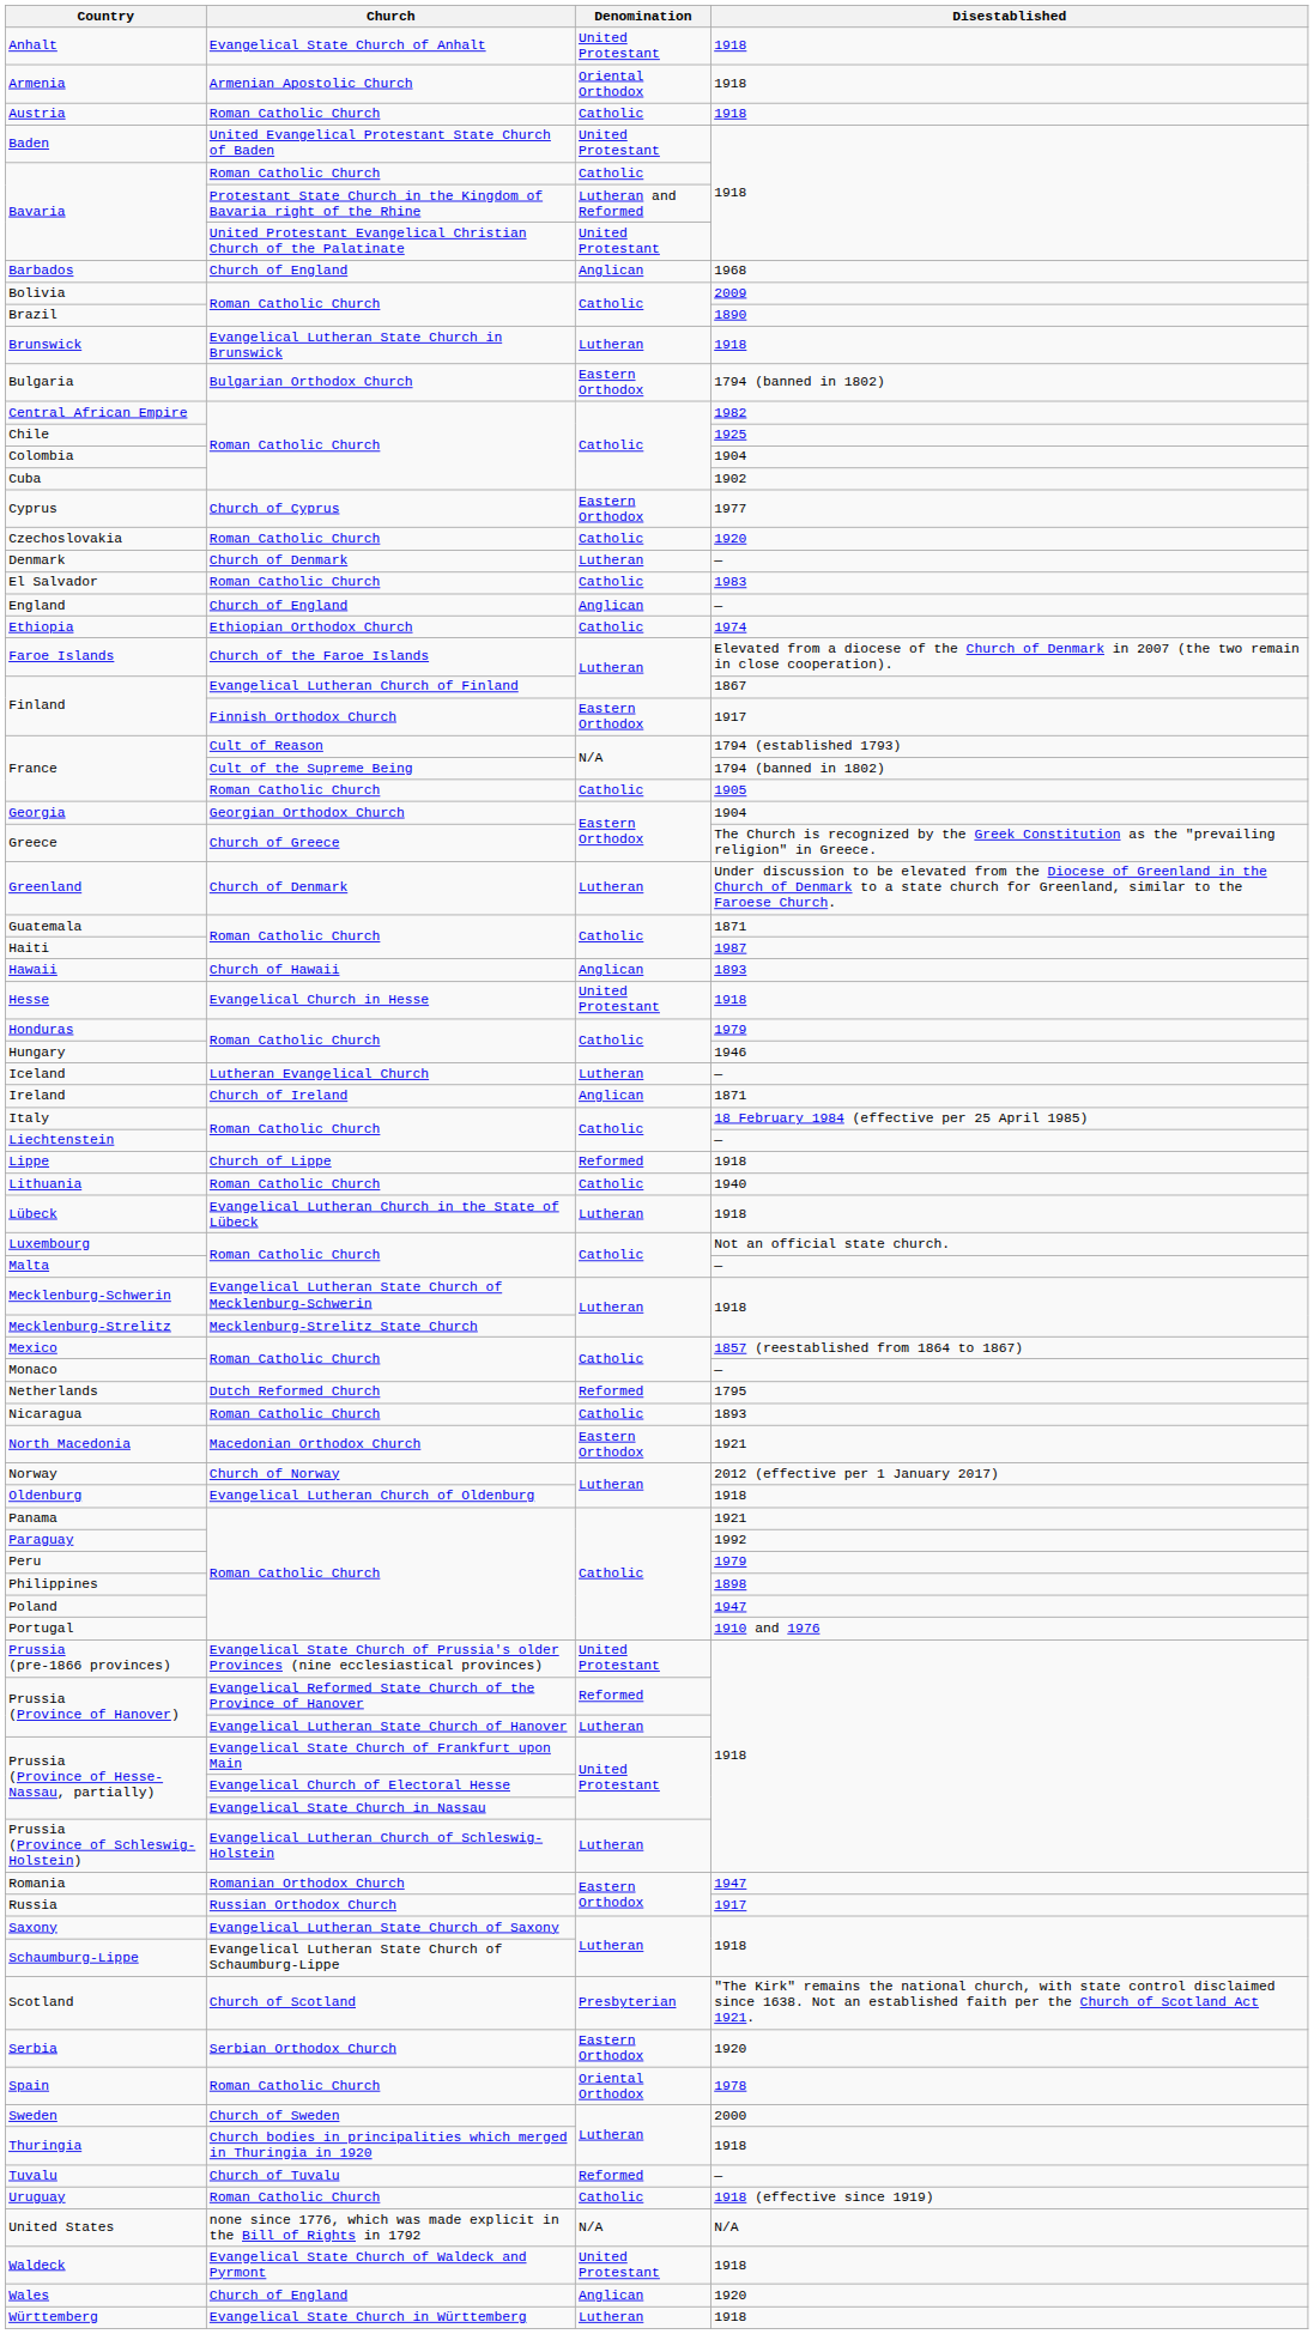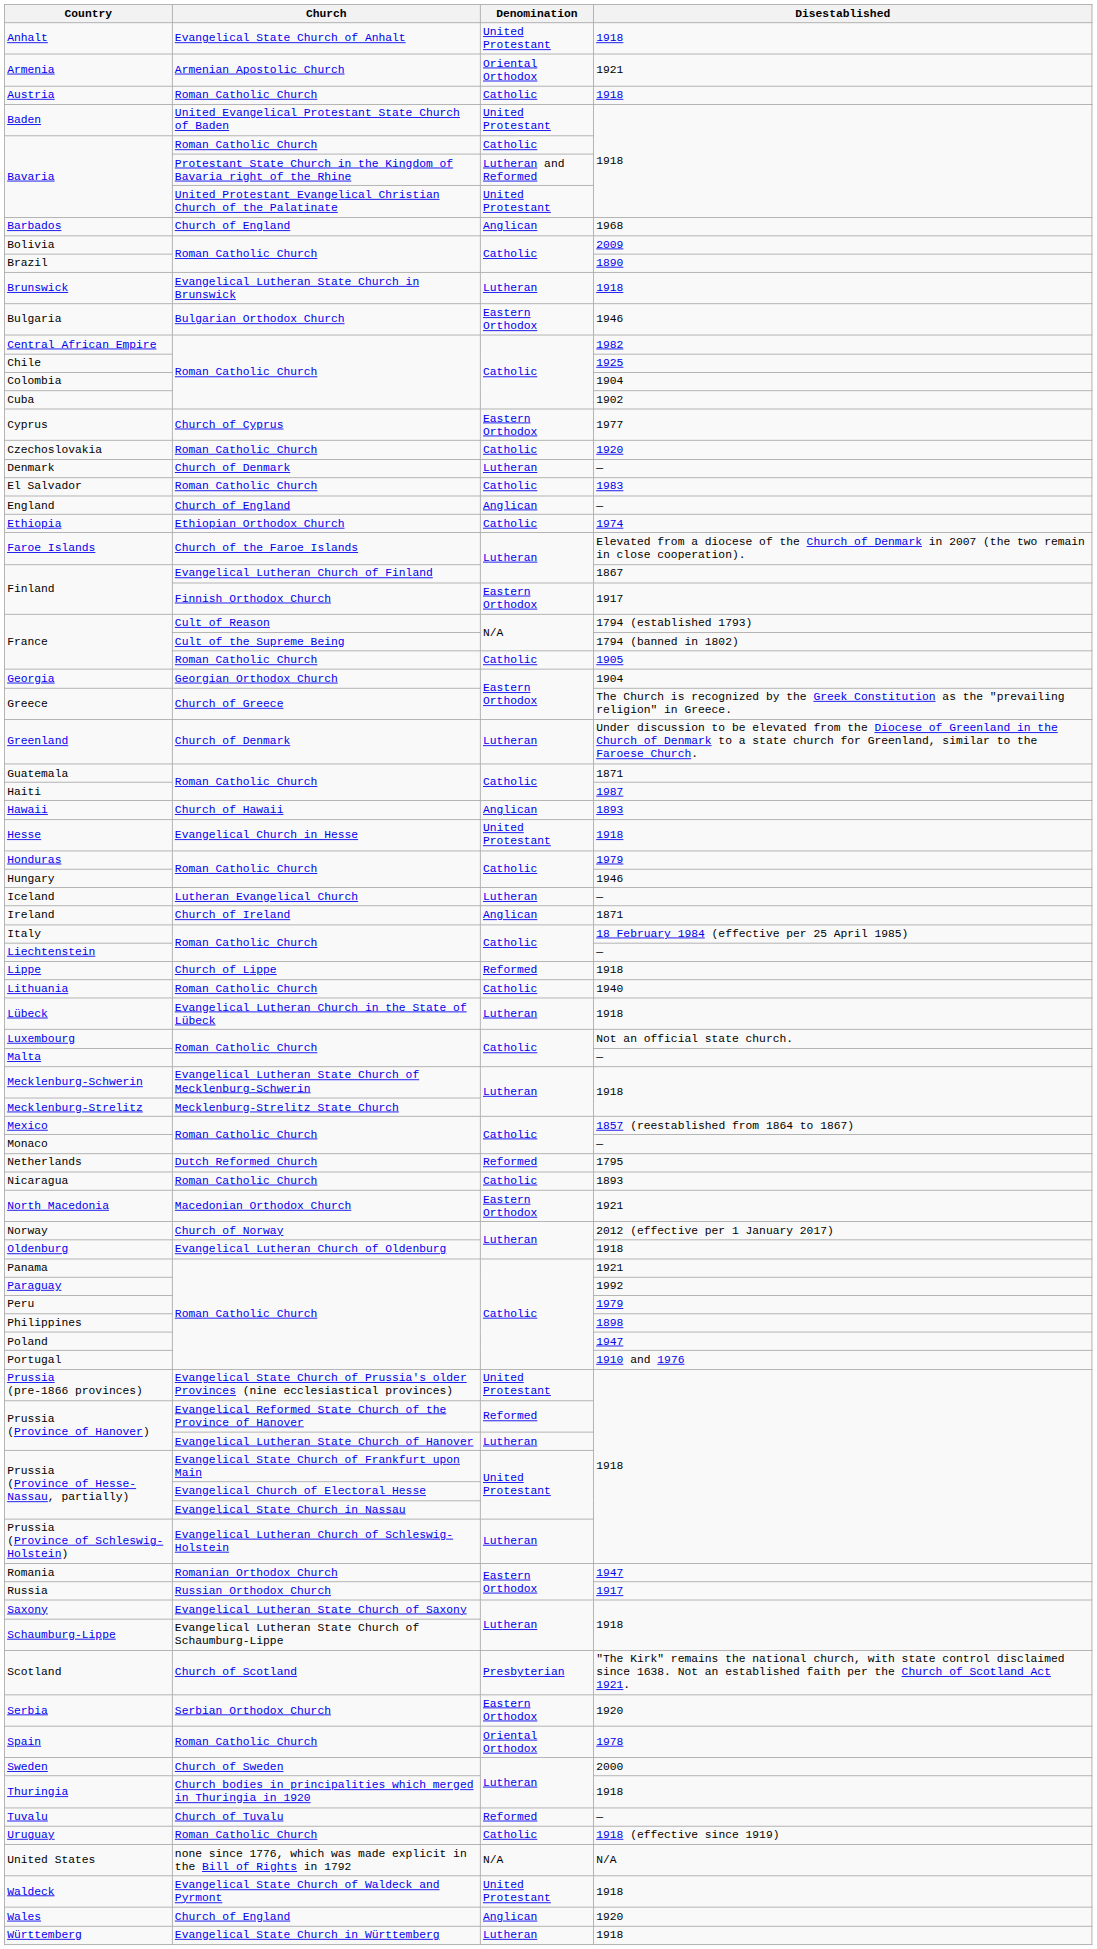Armenia | Disestablished: 1918 -> 1921
Bulgaria | Disestablished: 1794 (banned in 1802) -> 1946
